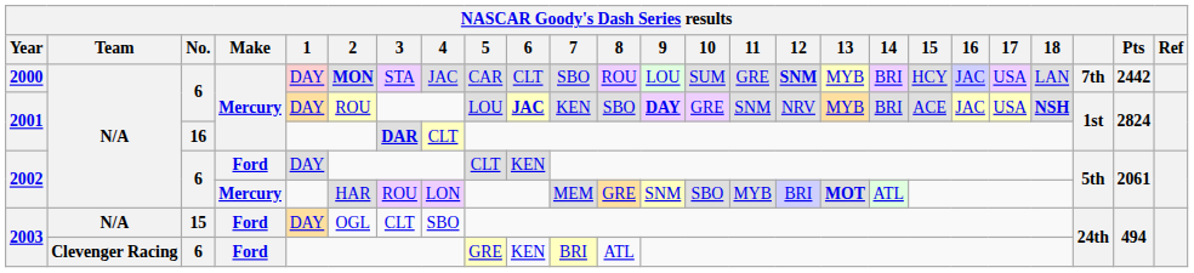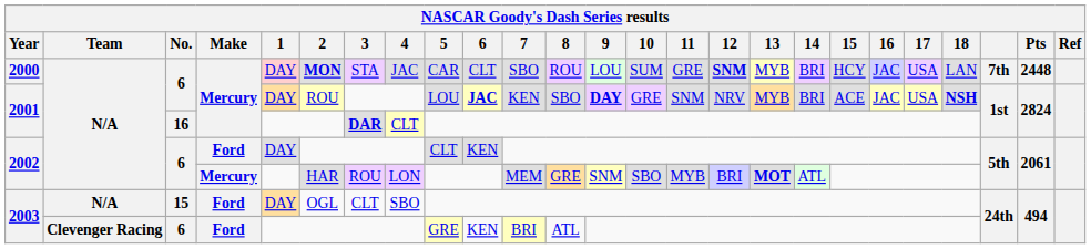2000 | Pts: 2442 -> 2448
